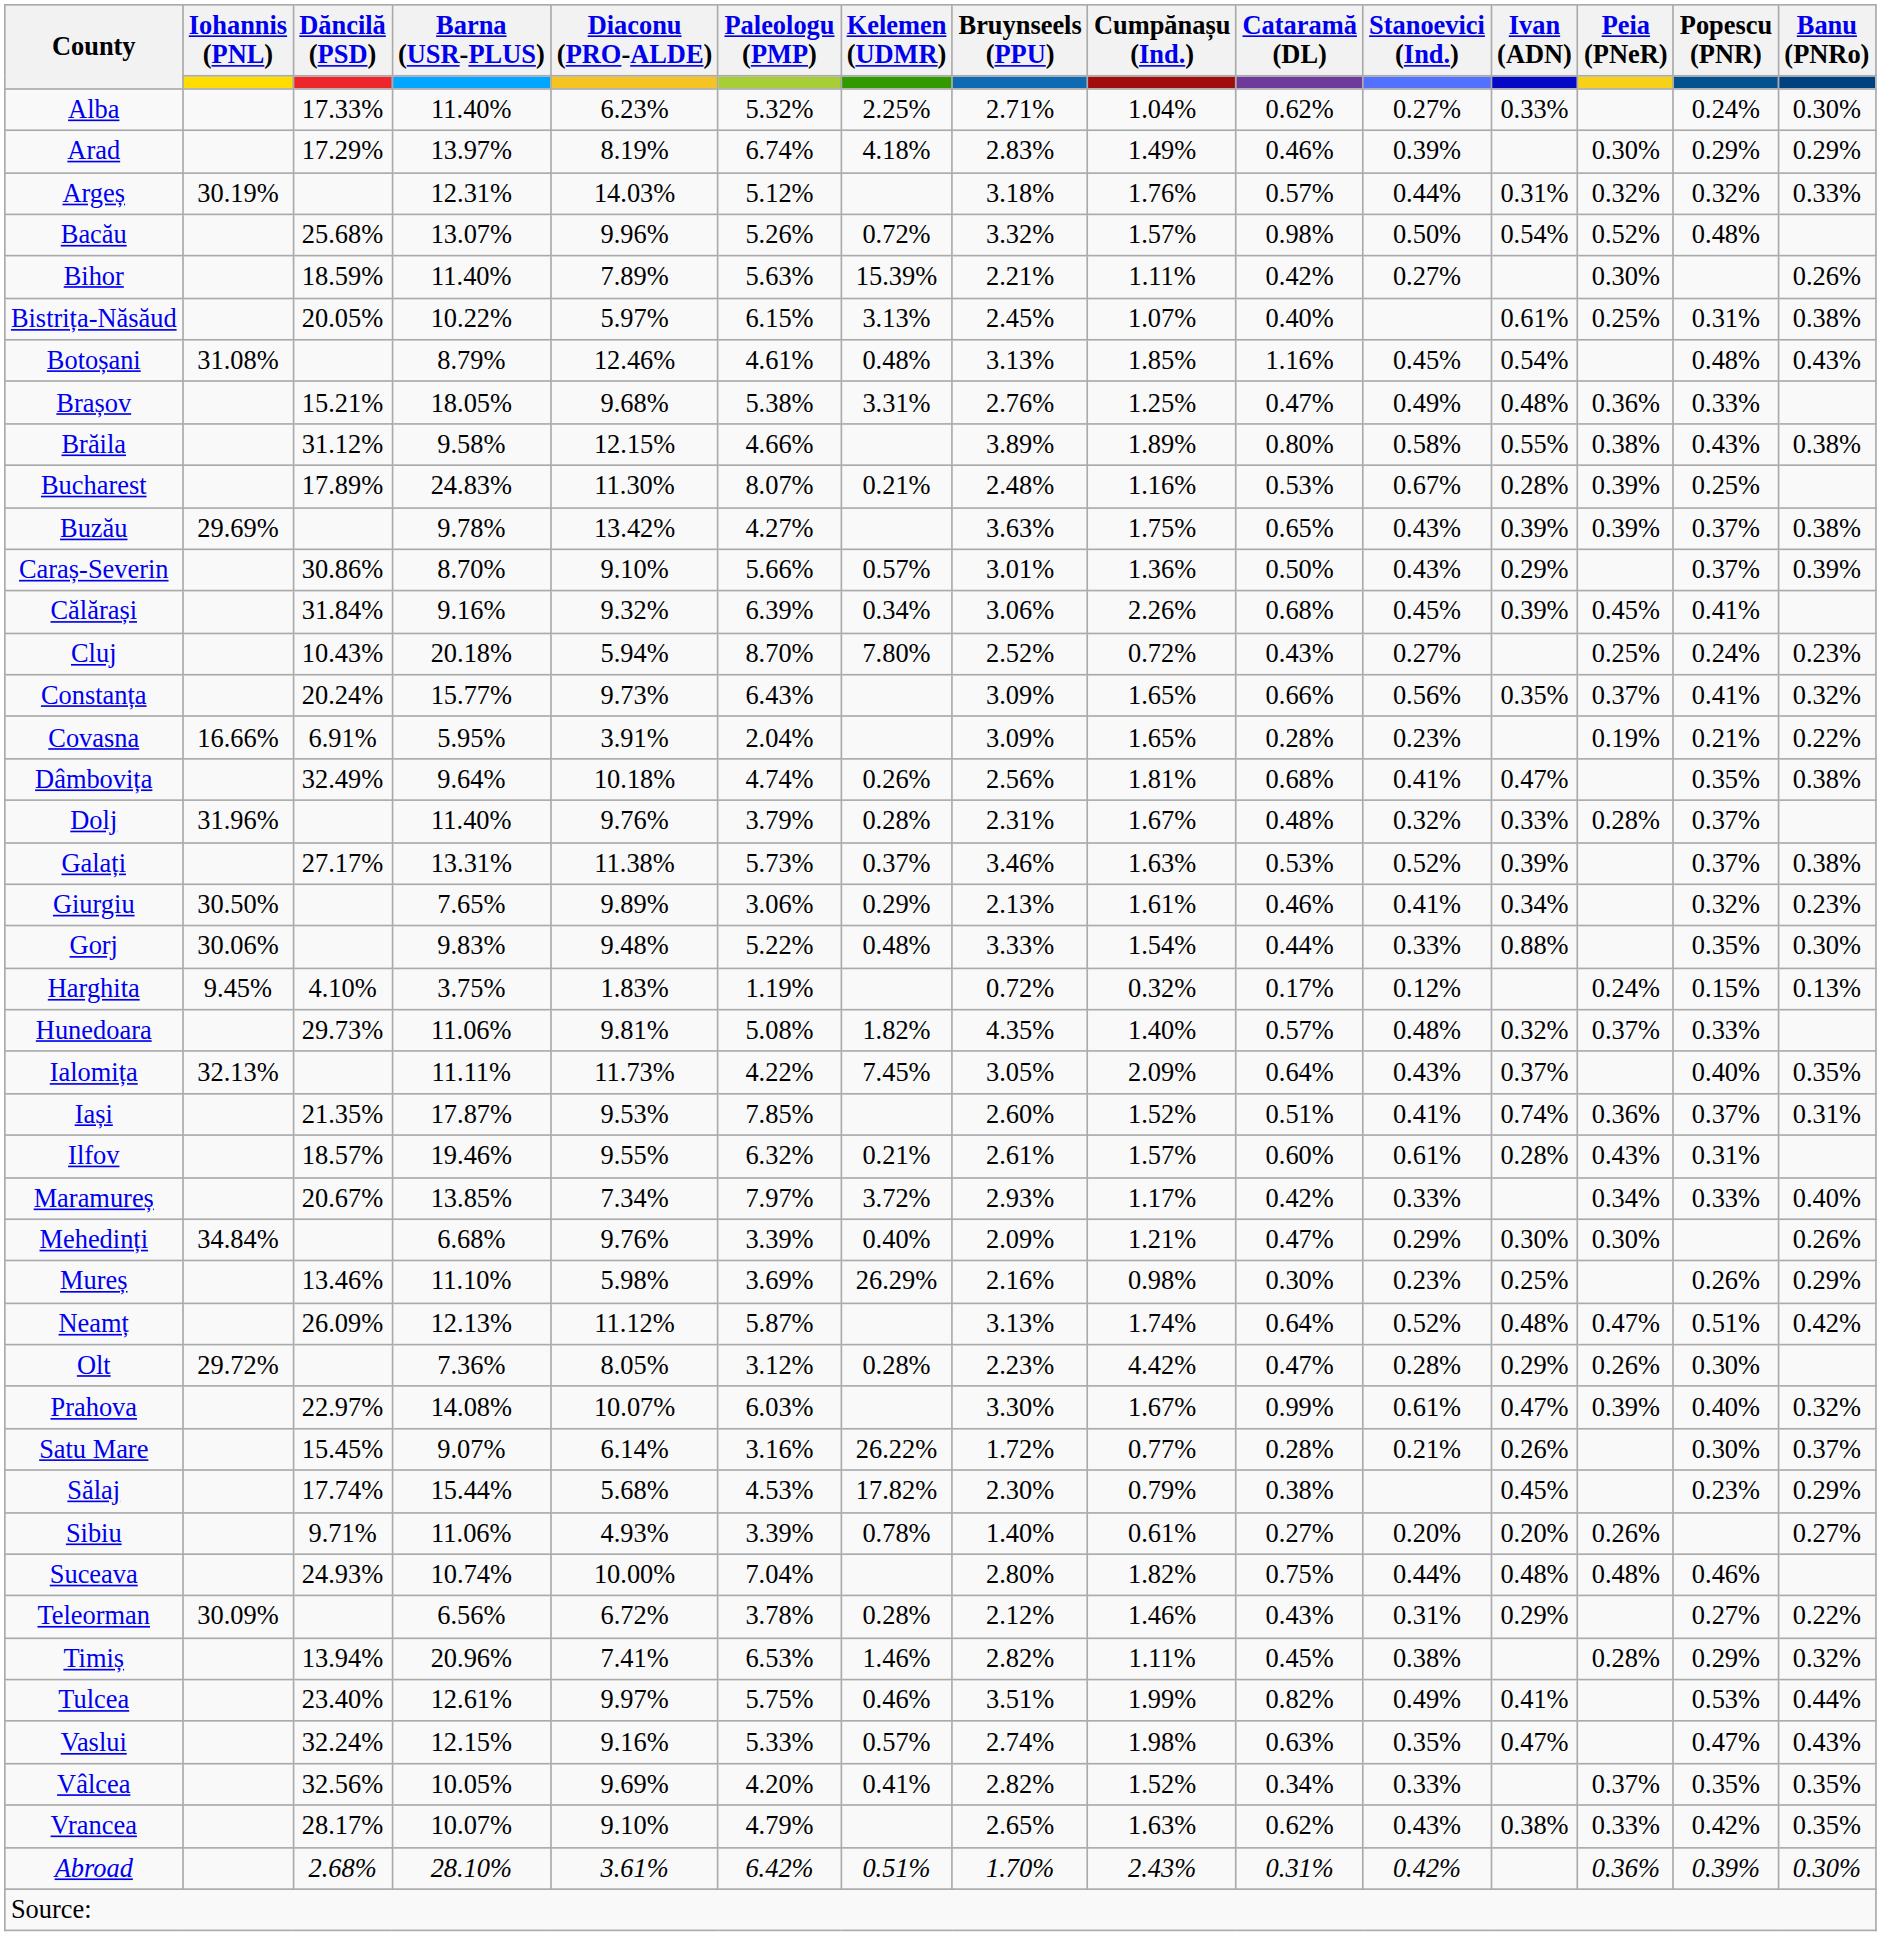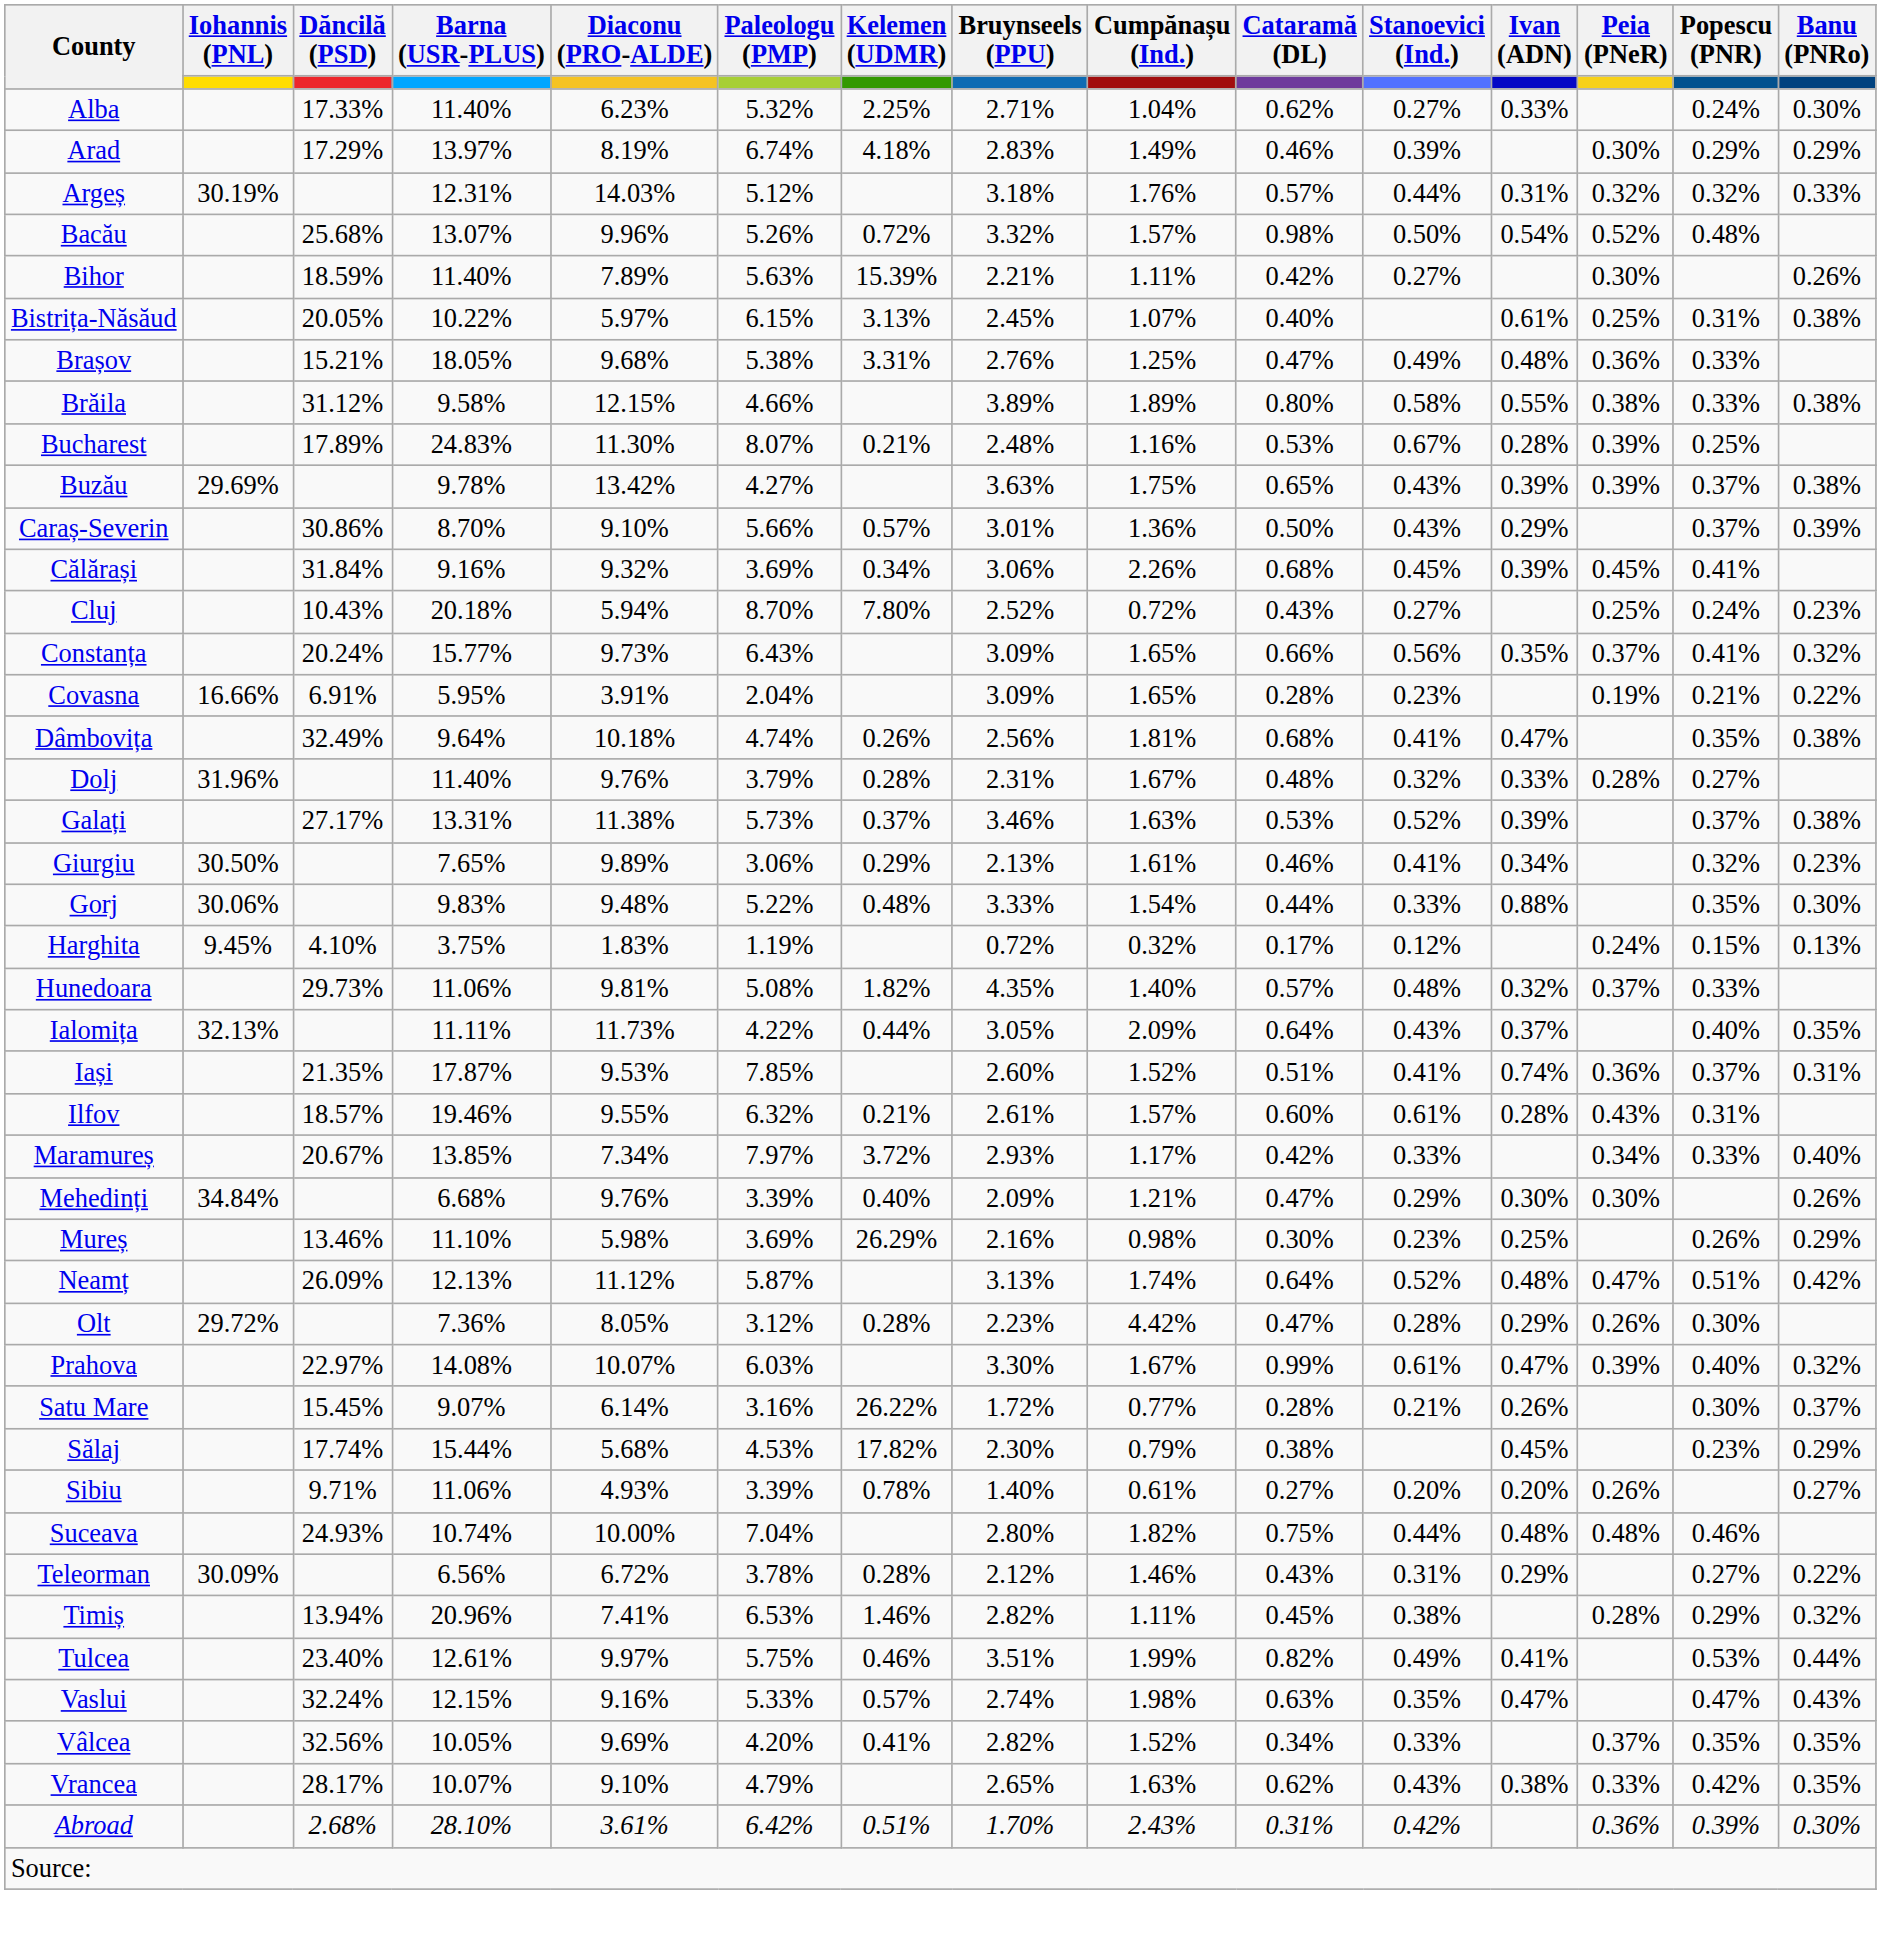- row: Botoșani | 31.08% | 8.79% | 12.46% | 4.61% | 0.48% | 3.13% | 1.85% | 1.16% | 0.45% | 0.54% | 0.48% | 0.43%
Brăila | Popescu (PNR): 0.43% -> 0.33%
Călărași | Paleologu (PMP): 6.39% -> 3.69%
Dolj | Popescu (PNR): 0.37% -> 0.27%
Ialomița | Kelemen (UDMR): 7.45% -> 0.44%
